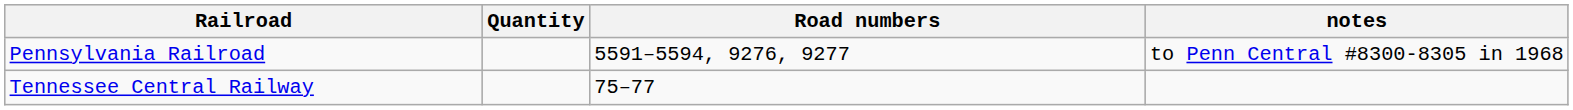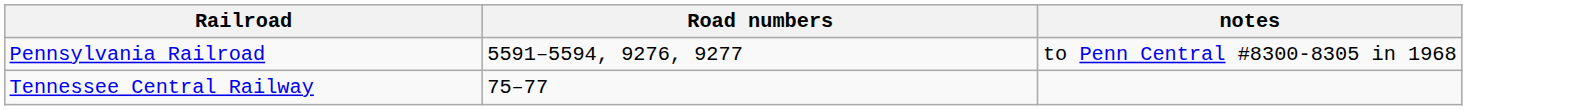- column: Quantity
